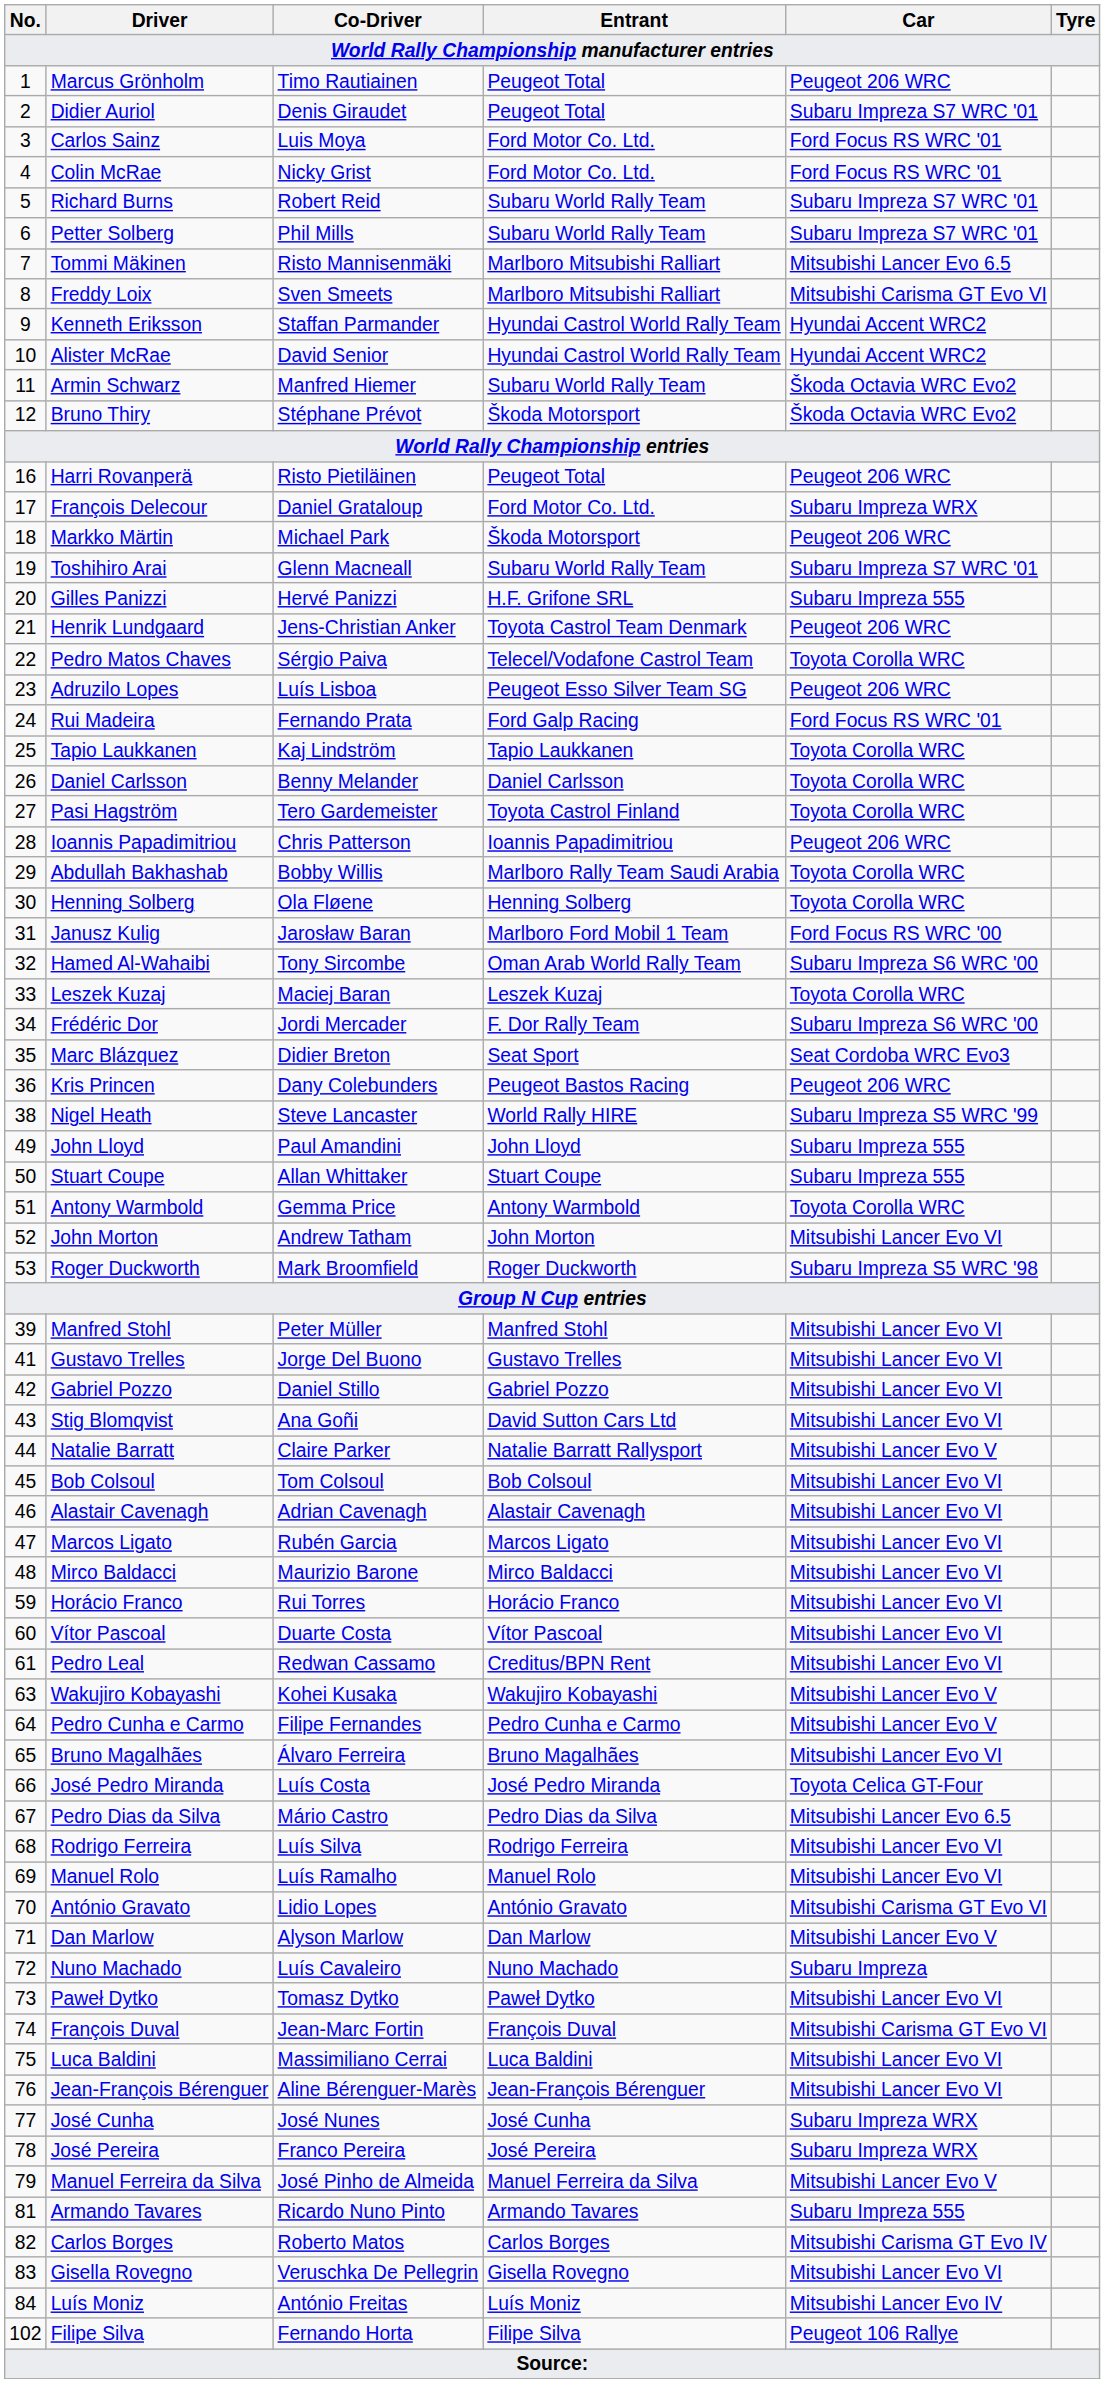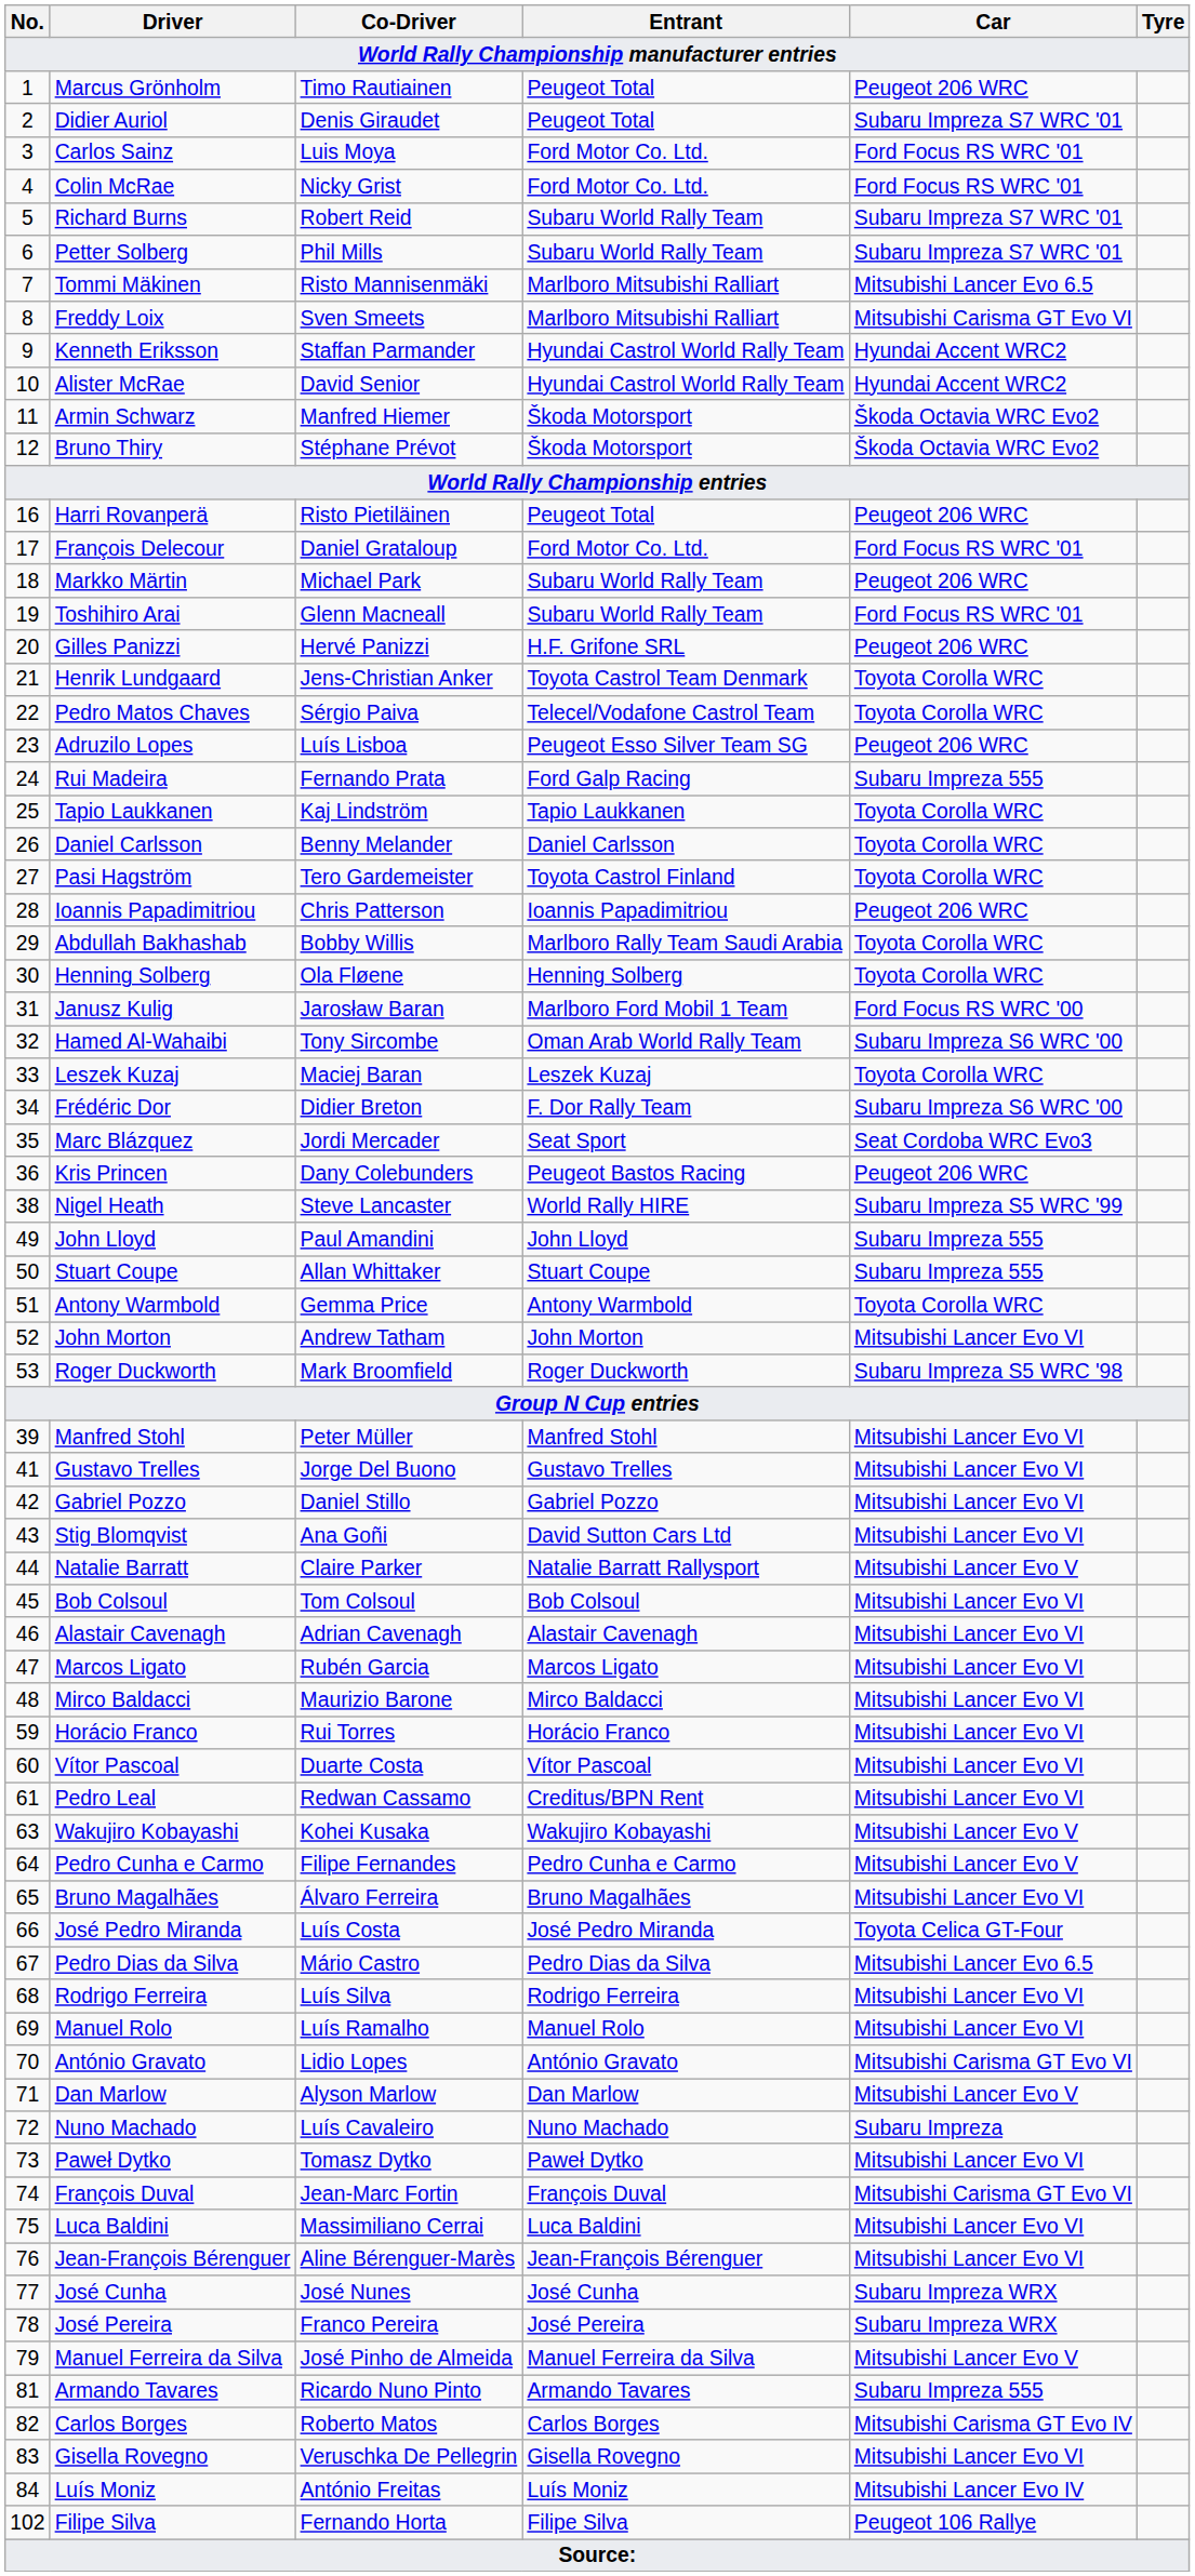Armin Schwarz | Entrant: Subaru World Rally Team -> Škoda Motorsport
François Delecour | Car: Subaru Impreza WRX -> Ford Focus RS WRC '01
Markko Märtin | Entrant: Škoda Motorsport -> Subaru World Rally Team
Toshihiro Arai | Car: Subaru Impreza S7 WRC '01 -> Ford Focus RS WRC '01
Gilles Panizzi | Car: Subaru Impreza 555 -> Peugeot 206 WRC
Henrik Lundgaard | Car: Peugeot 206 WRC -> Toyota Corolla WRC
Rui Madeira | Car: Ford Focus RS WRC '01 -> Subaru Impreza 555
Frédéric Dor | Co-Driver: Jordi Mercader -> Didier Breton
Marc Blázquez | Co-Driver: Didier Breton -> Jordi Mercader
